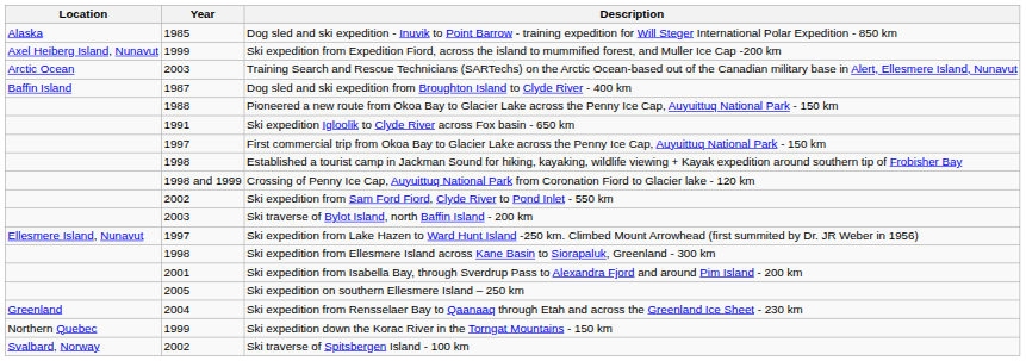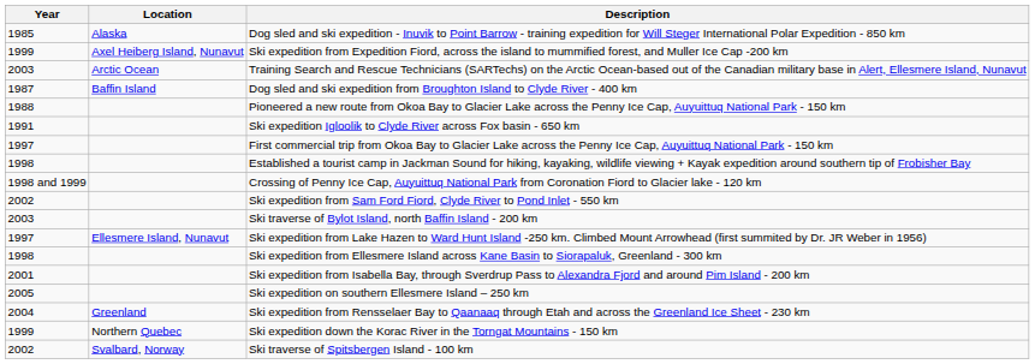columns swapped: Location <-> Year
